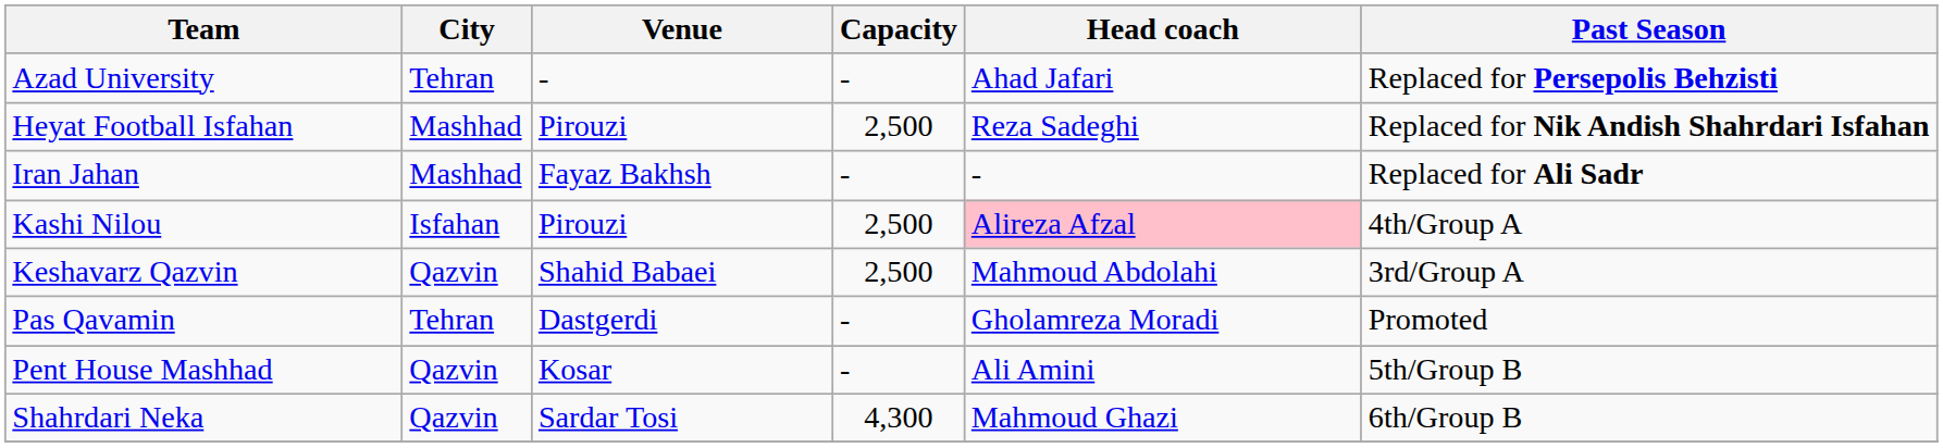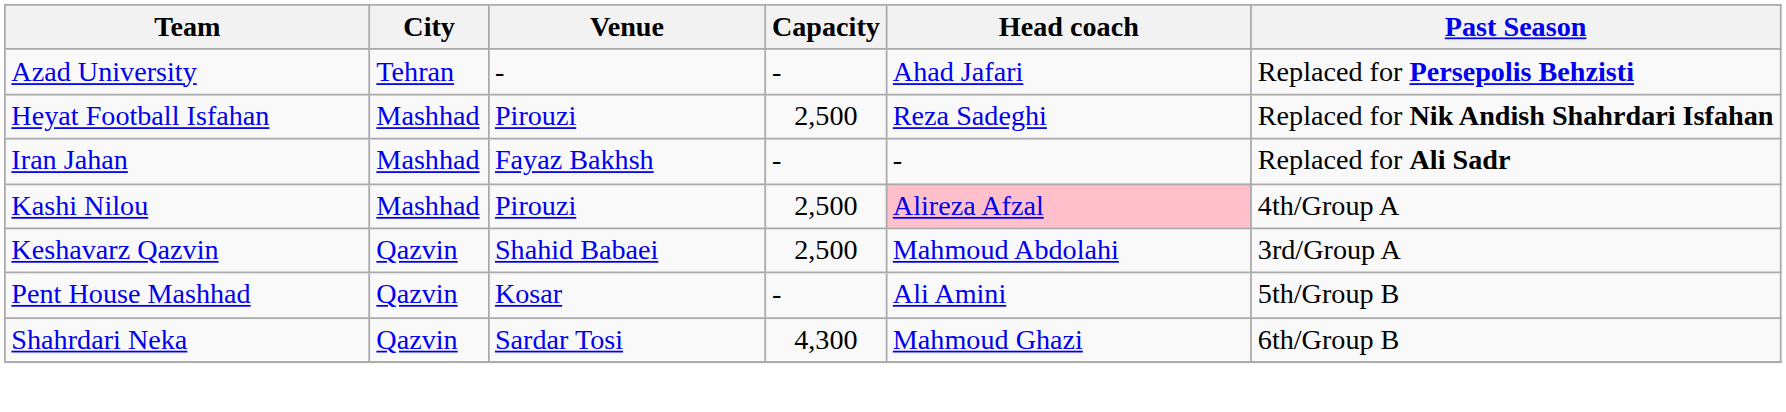Kashi Nilou | City: Isfahan -> Mashhad
- row: Pas Qavamin | Tehran | Dastgerdi | - | Gholamreza Moradi | Promoted
